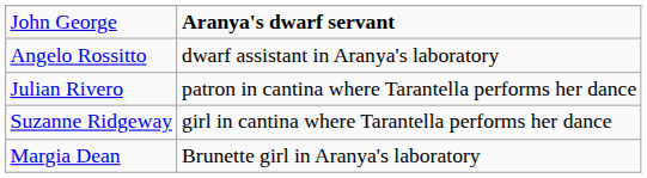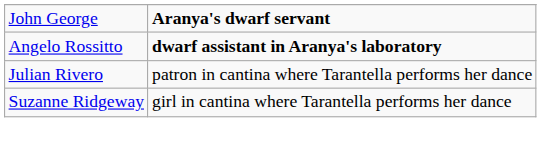Angelo Rossitto | column 2: normal -> bold
- row: Margia Dean | Brunette girl in Aranya's laboratory
